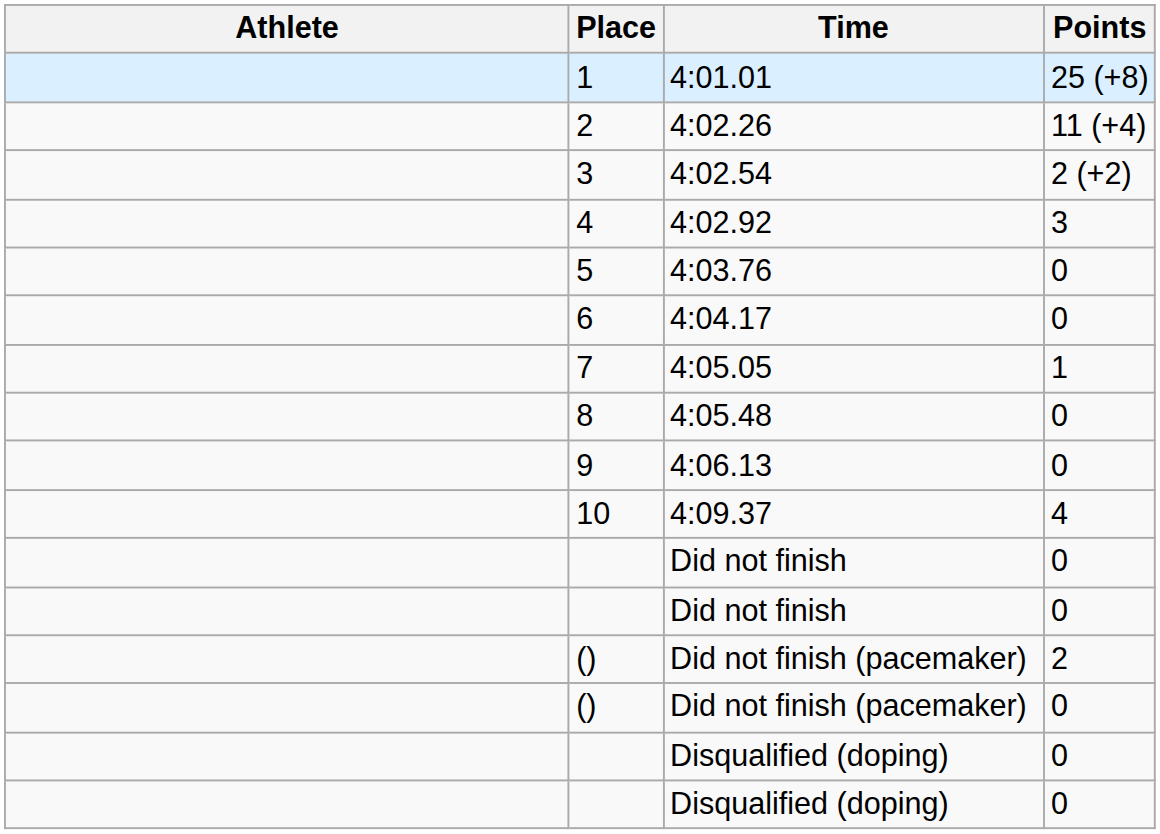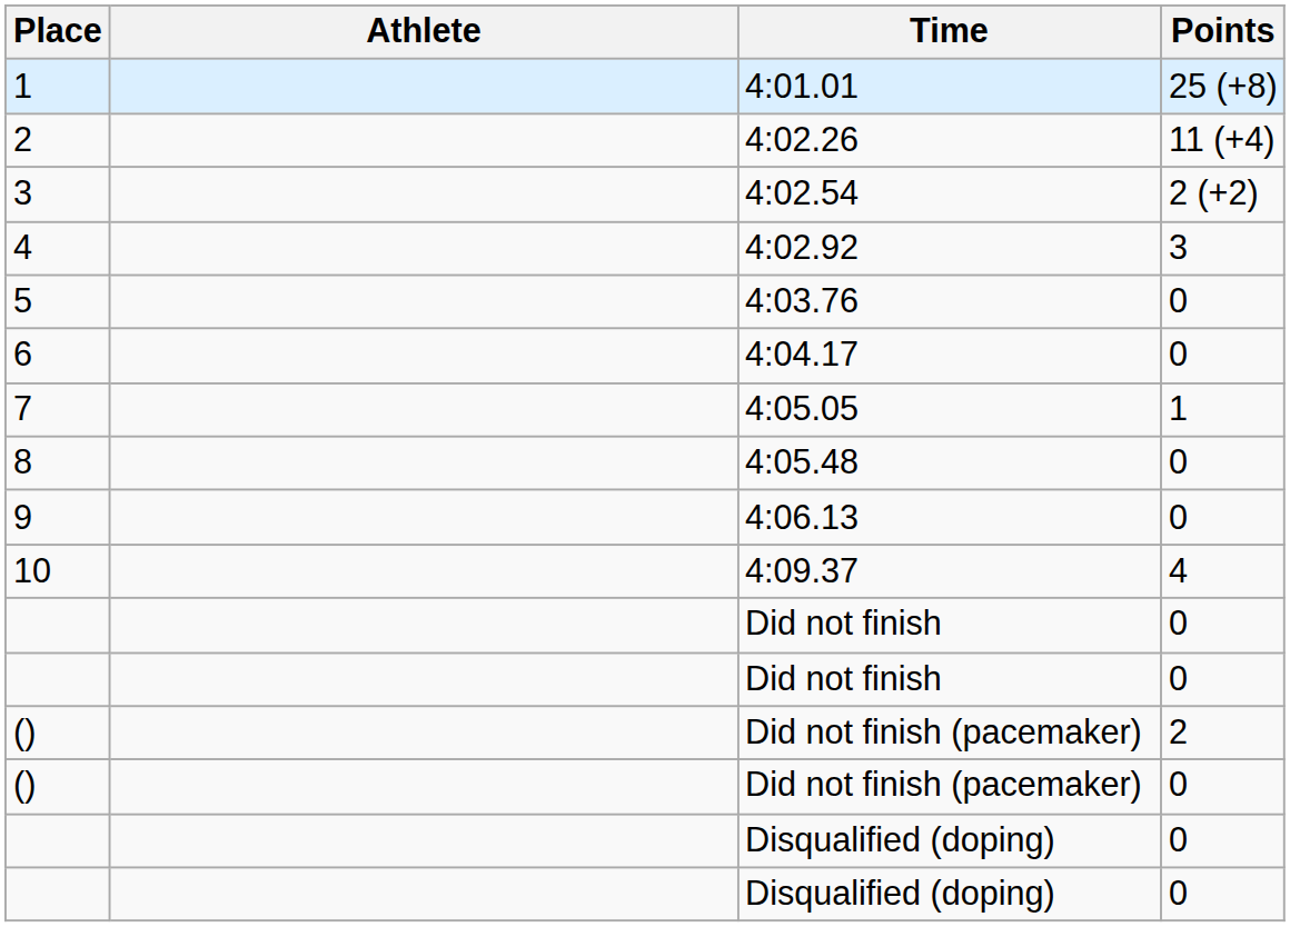columns swapped: Place <-> Athlete
